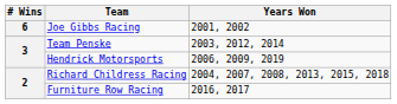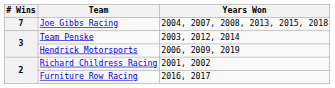Joe Gibbs Racing | # Wins: 6 -> 7
Joe Gibbs Racing | Years Won: 2001, 2002 -> 2004, 2007, 2008, 2013, 2015, 2018
Richard Childress Racing | Years Won: 2004, 2007, 2008, 2013, 2015, 2018 -> 2001, 2002
